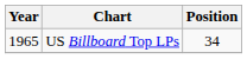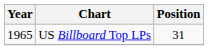US Billboard Top LPs | Position: 34 -> 31
